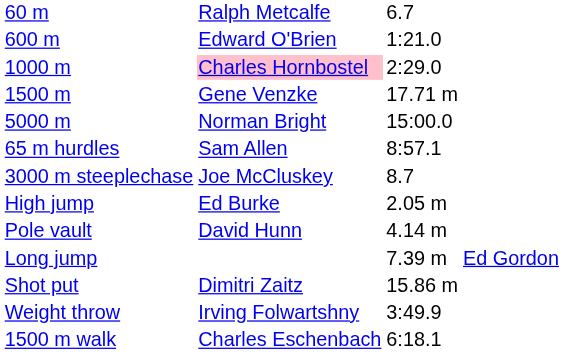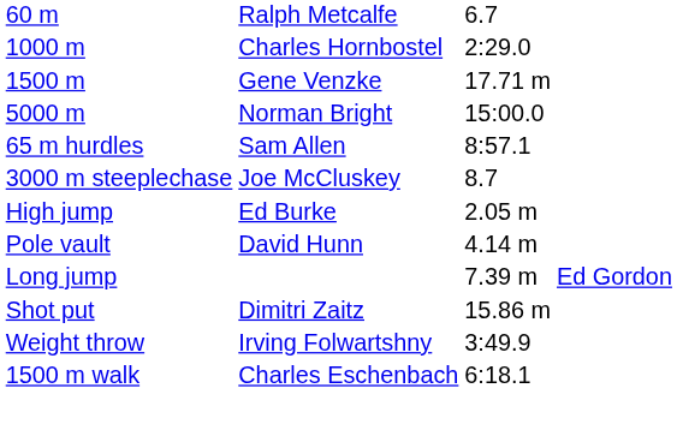- row: 600 m | Edward O'Brien | 1:21.0
1000 m | column 2: pink background -> no background
